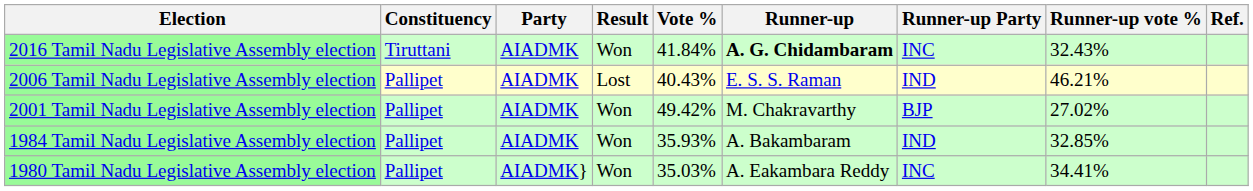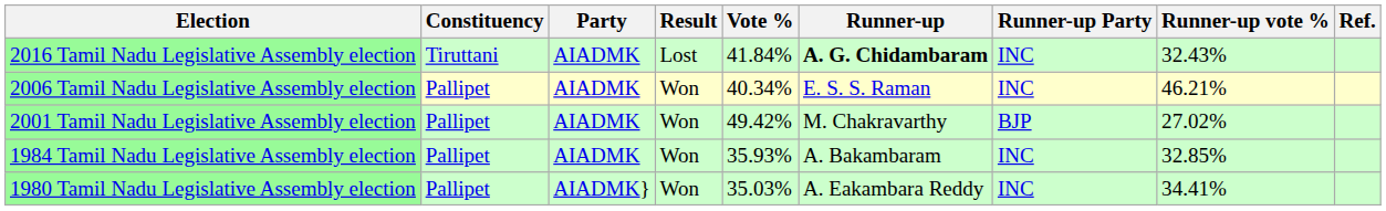2016 Tamil Nadu Legislative Assembly election | Result: Won -> Lost
2006 Tamil Nadu Legislative Assembly election | Result: Lost -> Won
2006 Tamil Nadu Legislative Assembly election | Vote %: 40.43% -> 40.34%
2006 Tamil Nadu Legislative Assembly election | Runner-up Party: IND -> INC
1984 Tamil Nadu Legislative Assembly election | Runner-up Party: IND -> INC
